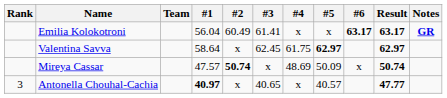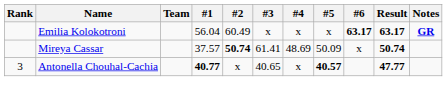Emilia Kolokotroni | #3: 61.41 -> x
- row: Valentina Savva | 58.64 | x | 62.45 | 61.75 | 62.97 | 62.97
Mireya Cassar | #1: 47.57 -> 37.57
Mireya Cassar | #3: x -> 61.41
Antonella Chouhal-Cachia | #1: 40.97 -> 40.77
Antonella Chouhal-Cachia | #5: normal -> bold
